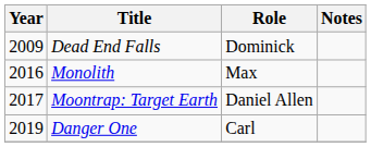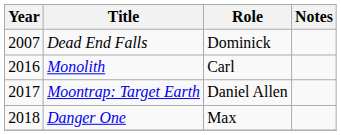Dead End Falls | Year: 2009 -> 2007
Monolith | Role: Max -> Carl
Danger One | Year: 2019 -> 2018
Danger One | Role: Carl -> Max
